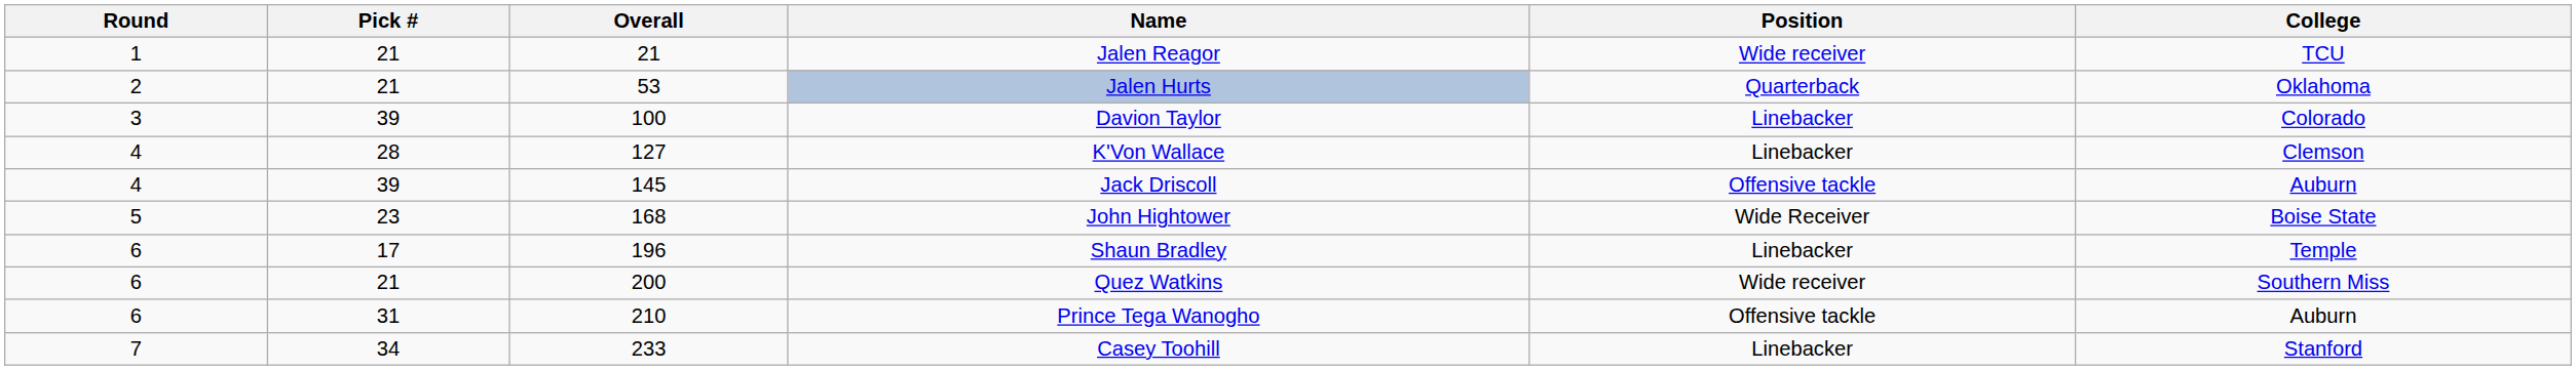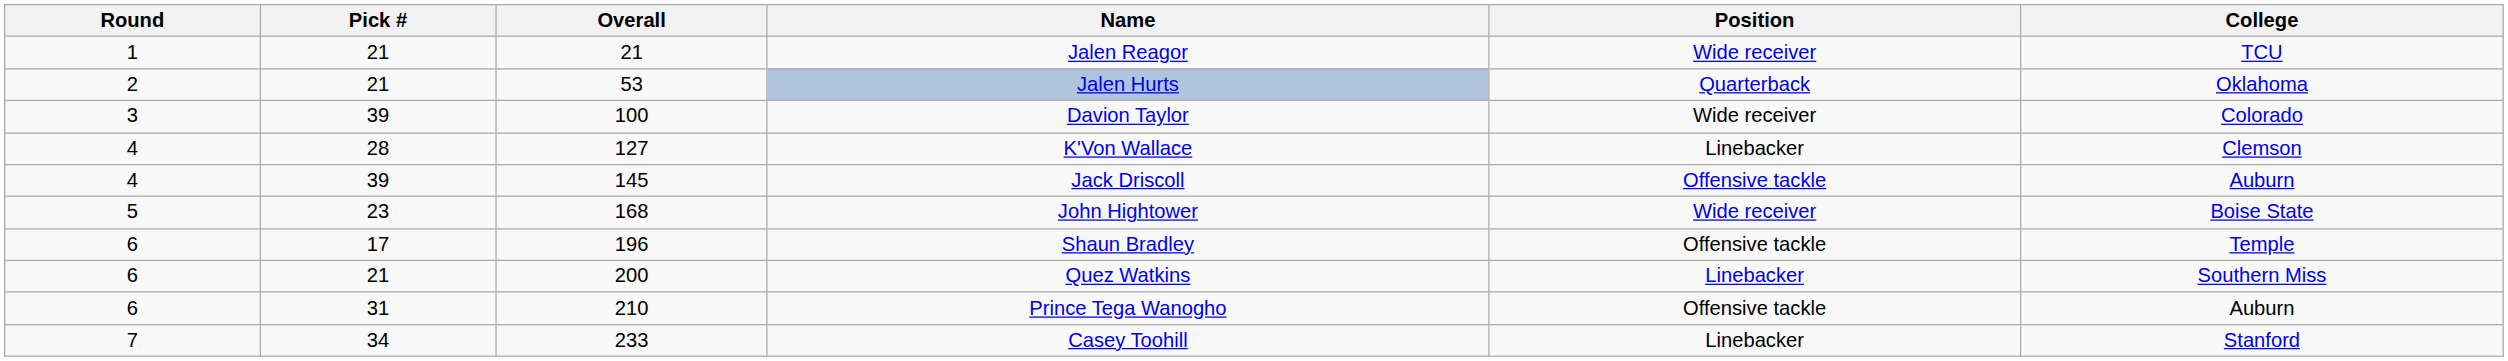Davion Taylor | Position: Linebacker -> Wide receiver
John Hightower | Position: Wide Receiver -> Wide receiver
Shaun Bradley | Position: Linebacker -> Offensive tackle
Quez Watkins | Position: Wide receiver -> Linebacker
